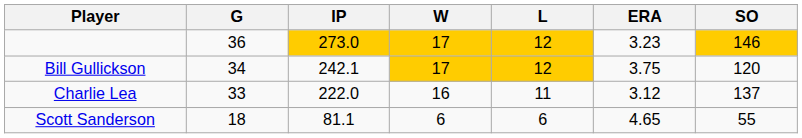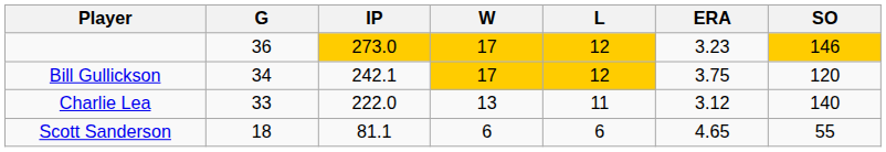Charlie Lea | W: 16 -> 13
Charlie Lea | SO: 137 -> 140
